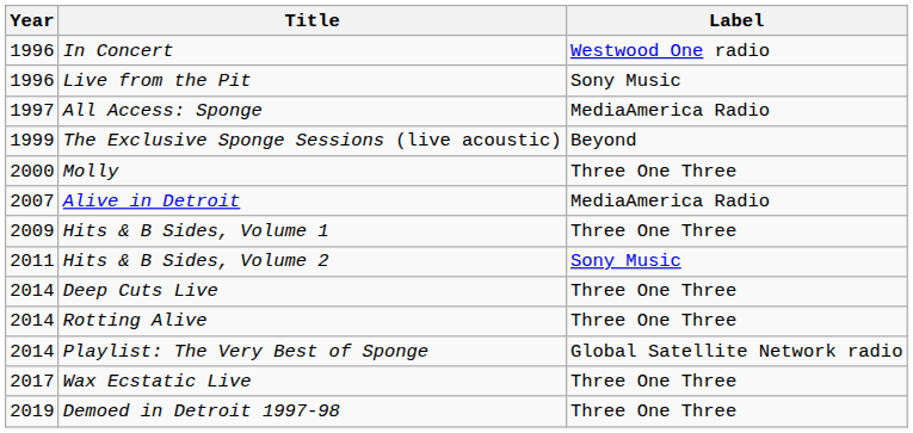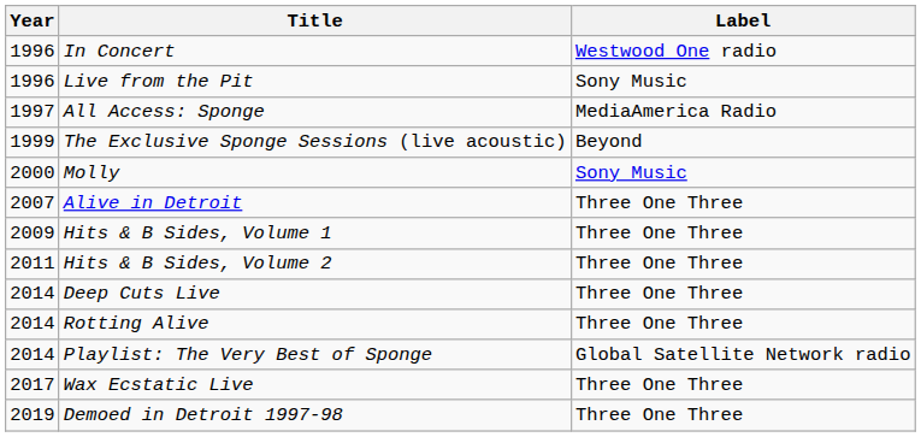Molly | Label: Three One Three -> Sony Music
Alive in Detroit | Label: MediaAmerica Radio -> Three One Three
Hits & B Sides, Volume 2 | Label: Sony Music -> Three One Three
